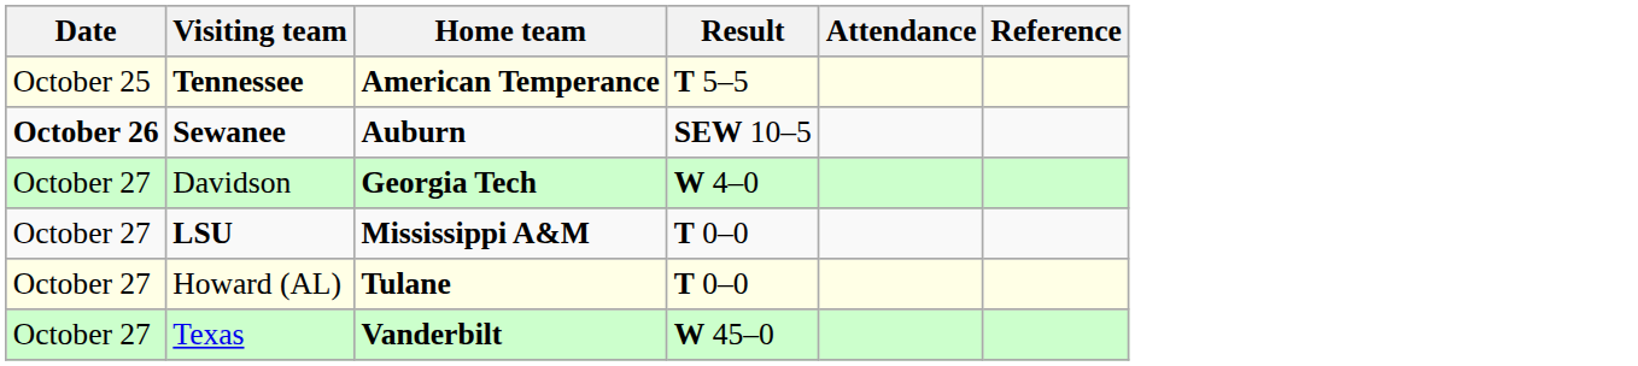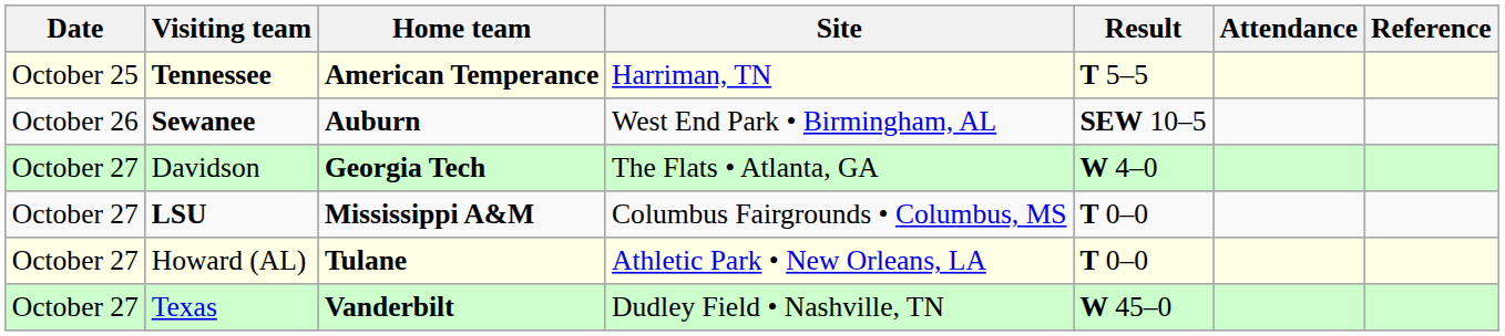+ column: Site | Harriman, TN | West End Park • Birmingham, AL | The Flats • Atlanta, GA | Columbus Fairgrounds • Columbus, MS | Athletic Park • New Orleans, LA | Dudley Field • Nashville, TN
Sewanee | Date: bold -> normal
